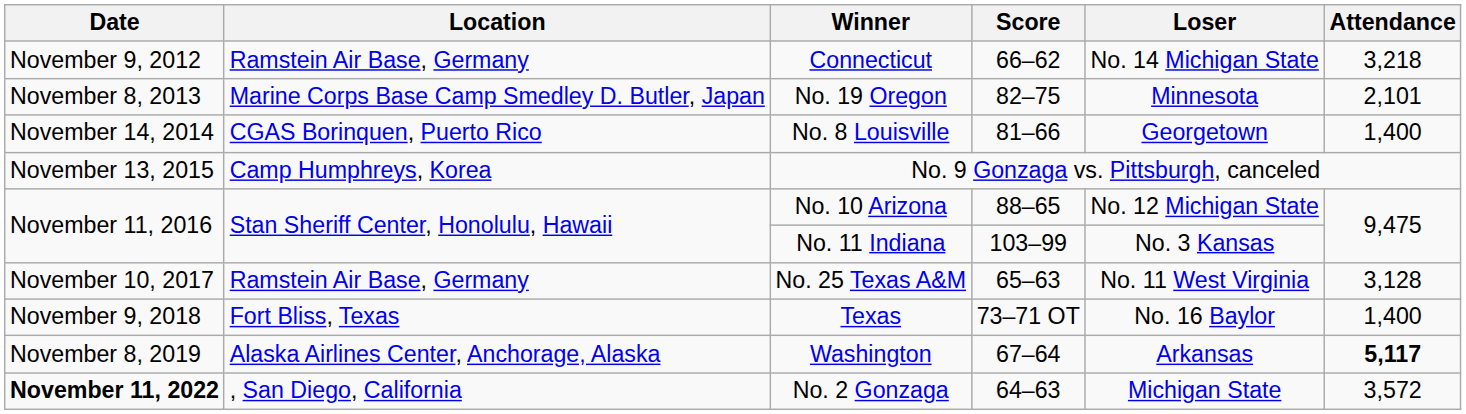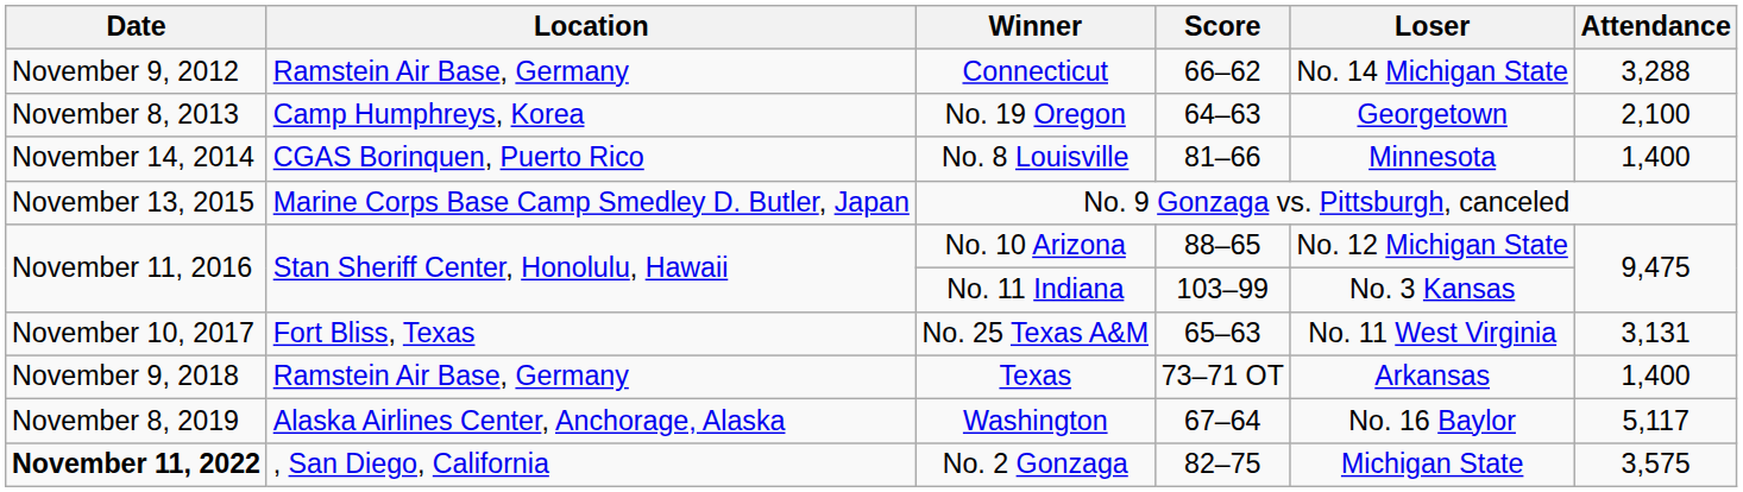Connecticut | Attendance: 3,218 -> 3,288
No. 19 Oregon | Location: Marine Corps Base Camp Smedley D. Butler, Japan -> Camp Humphreys, Korea
No. 19 Oregon | Score: 82–75 -> 64–63
No. 19 Oregon | Loser: Minnesota -> Georgetown
No. 19 Oregon | Attendance: 2,101 -> 2,100
No. 8 Louisville | Loser: Georgetown -> Minnesota
No. 9 Gonzaga vs. Pittsburgh, canceled | Location: Camp Humphreys, Korea -> Marine Corps Base Camp Smedley D. Butler, Japan
No. 25 Texas A&M | Location: Ramstein Air Base, Germany -> Fort Bliss, Texas
No. 25 Texas A&M | Attendance: 3,128 -> 3,131
Texas | Location: Fort Bliss, Texas -> Ramstein Air Base, Germany
Texas | Loser: No. 16 Baylor -> Arkansas
Washington | Loser: Arkansas -> No. 16 Baylor
Washington | Attendance: bold -> normal
No. 2 Gonzaga | Score: 64–63 -> 82–75
No. 2 Gonzaga | Attendance: 3,572 -> 3,575
